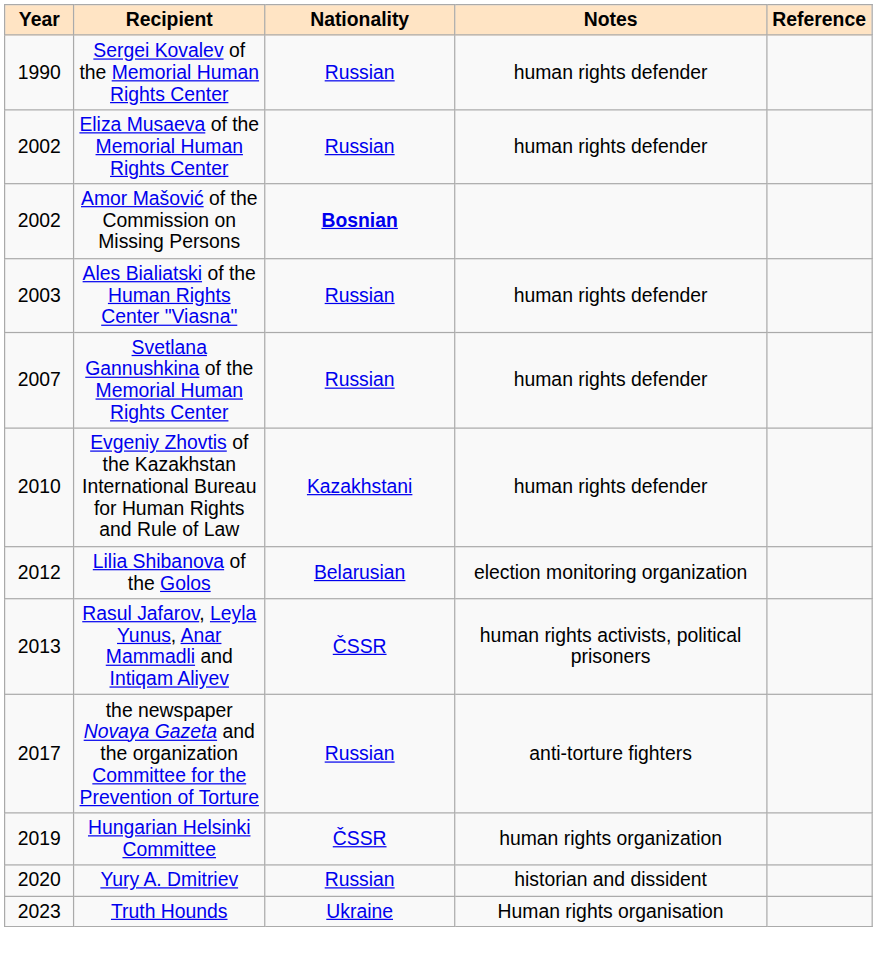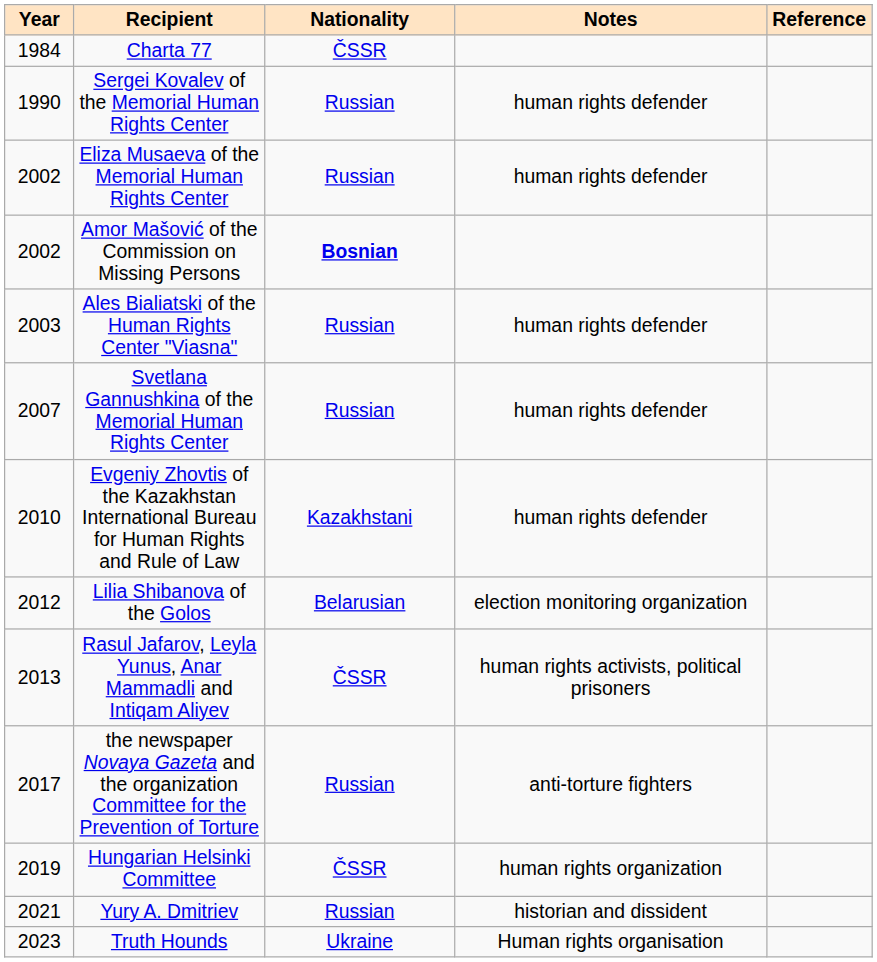+ row: 1984 | Charta 77 | ČSSR
Yury A. Dmitriev | Year: 2020 -> 2021
